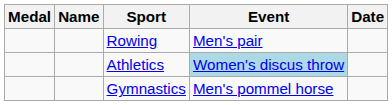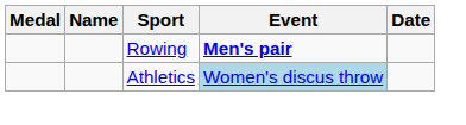Rowing | Event: normal -> bold
- row: Gymnastics | Men's pommel horse
